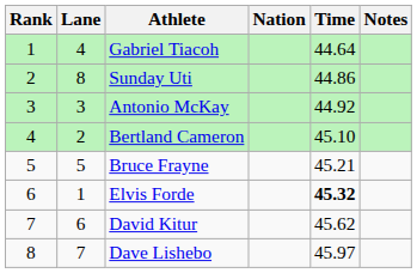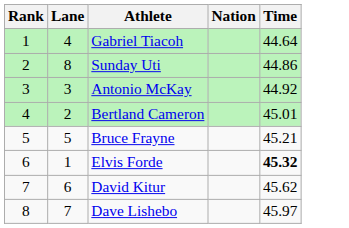- column: Notes
Bertland Cameron | Time: 45.10 -> 45.01
